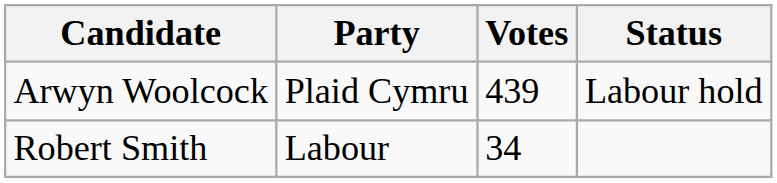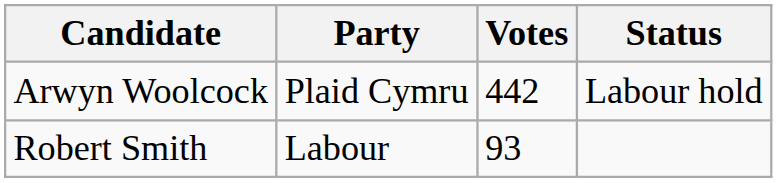Arwyn Woolcock | Votes: 439 -> 442
Robert Smith | Votes: 34 -> 93
